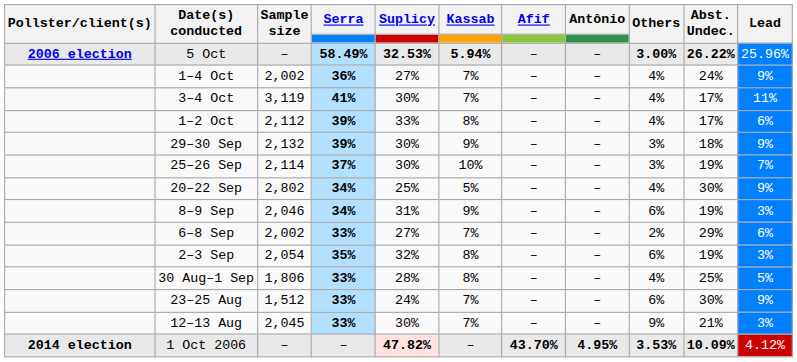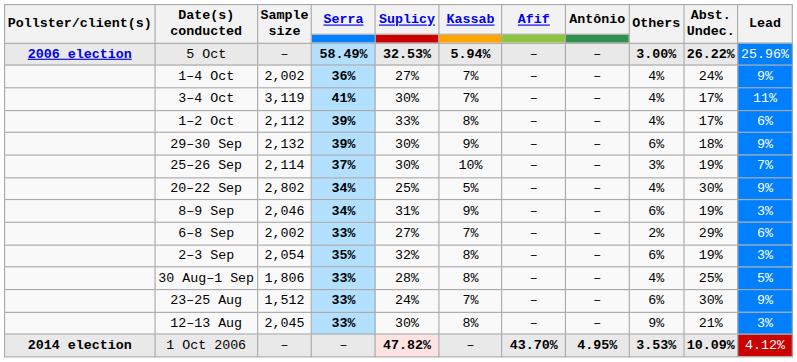29–30 Sep | Others: 3% -> 6%
12–13 Aug | Kassab: 7% -> 8%
